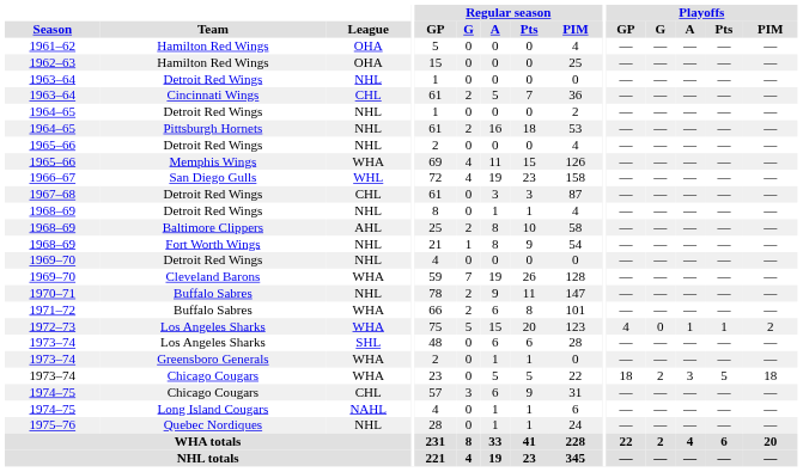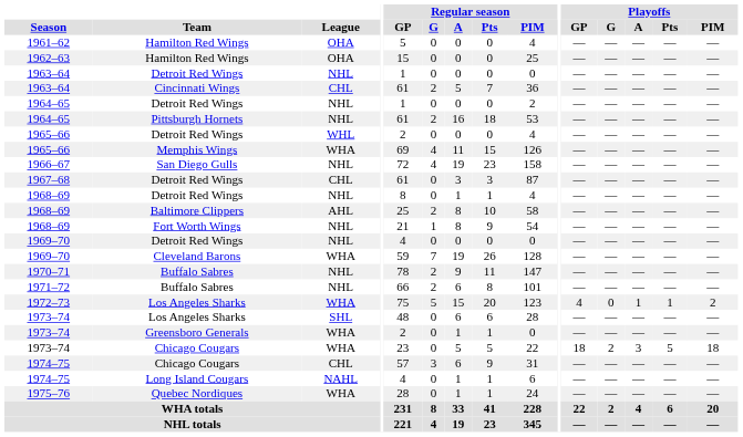1965–66 / Detroit Red Wings | League: NHL -> WHL
1966–67 | League: WHL -> NHL
1971–72 | League: WHA -> NHL
1975–76 | League: NHL -> WHA
